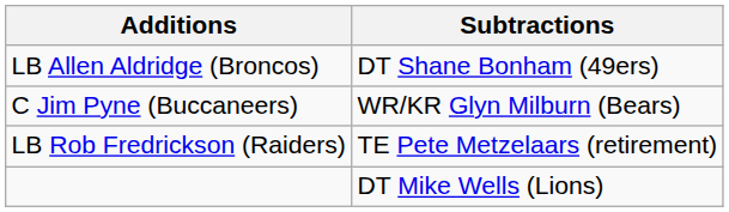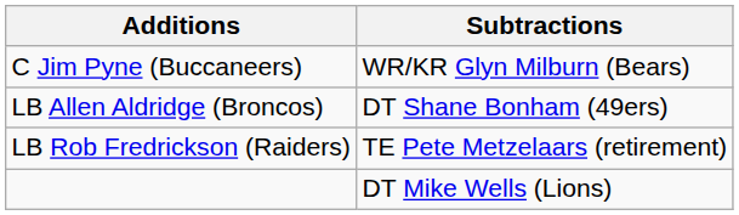rows swapped: C Jim Pyne (Buccaneers) <-> LB Allen Aldridge (Broncos)
